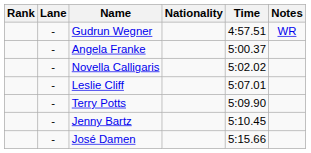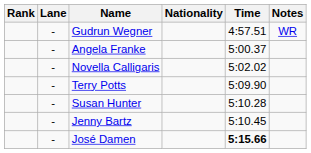- row: - | Leslie Cliff | 5:07.01
+ row: - | Susan Hunter | 5:10.28
José Damen | Time: normal -> bold
